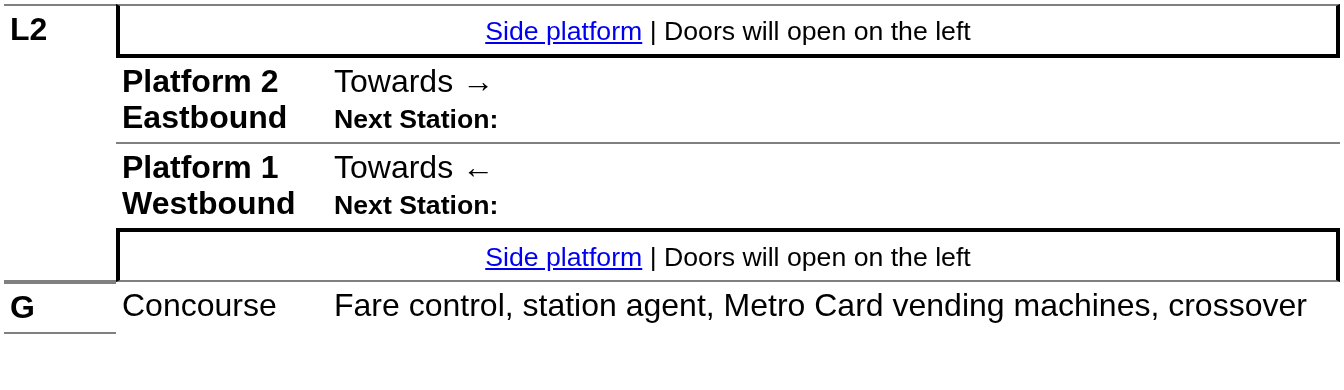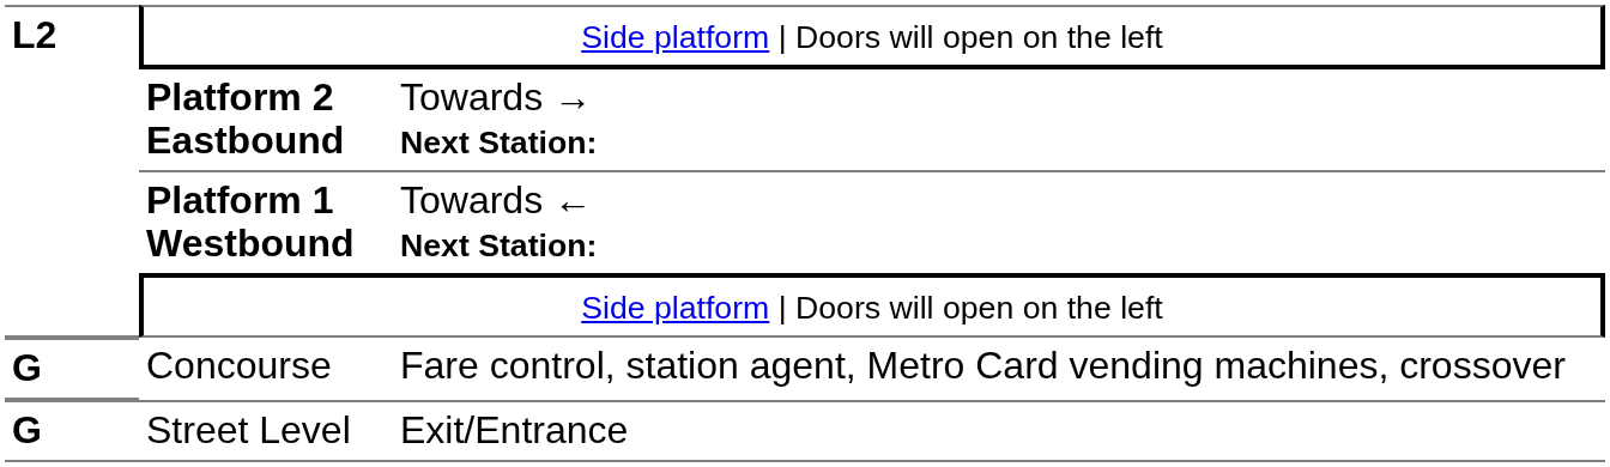+ row: G | Street Level | Exit/Entrance
